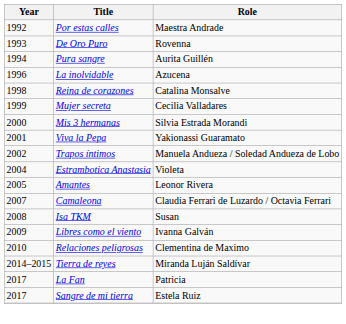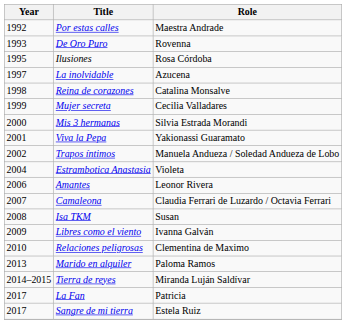- row: 1994 | Pura sangre | Aurita Guillén
+ row: 1995 | Ilusiones | Rosa Córdoba
La inolvidable | Year: 1996 -> 1997
Amantes | Year: 2005 -> 2006
+ row: 2013 | Marido en alquiler | Paloma Ramos
